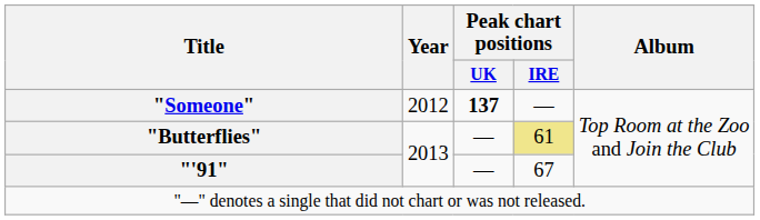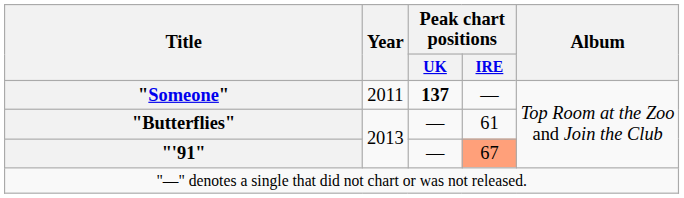"Someone" | Year: 2012 -> 2011
"Butterflies" | Peak chart positions / IRE: khaki background -> no background
"'91" | Peak chart positions / IRE: no background -> lightsalmon background
